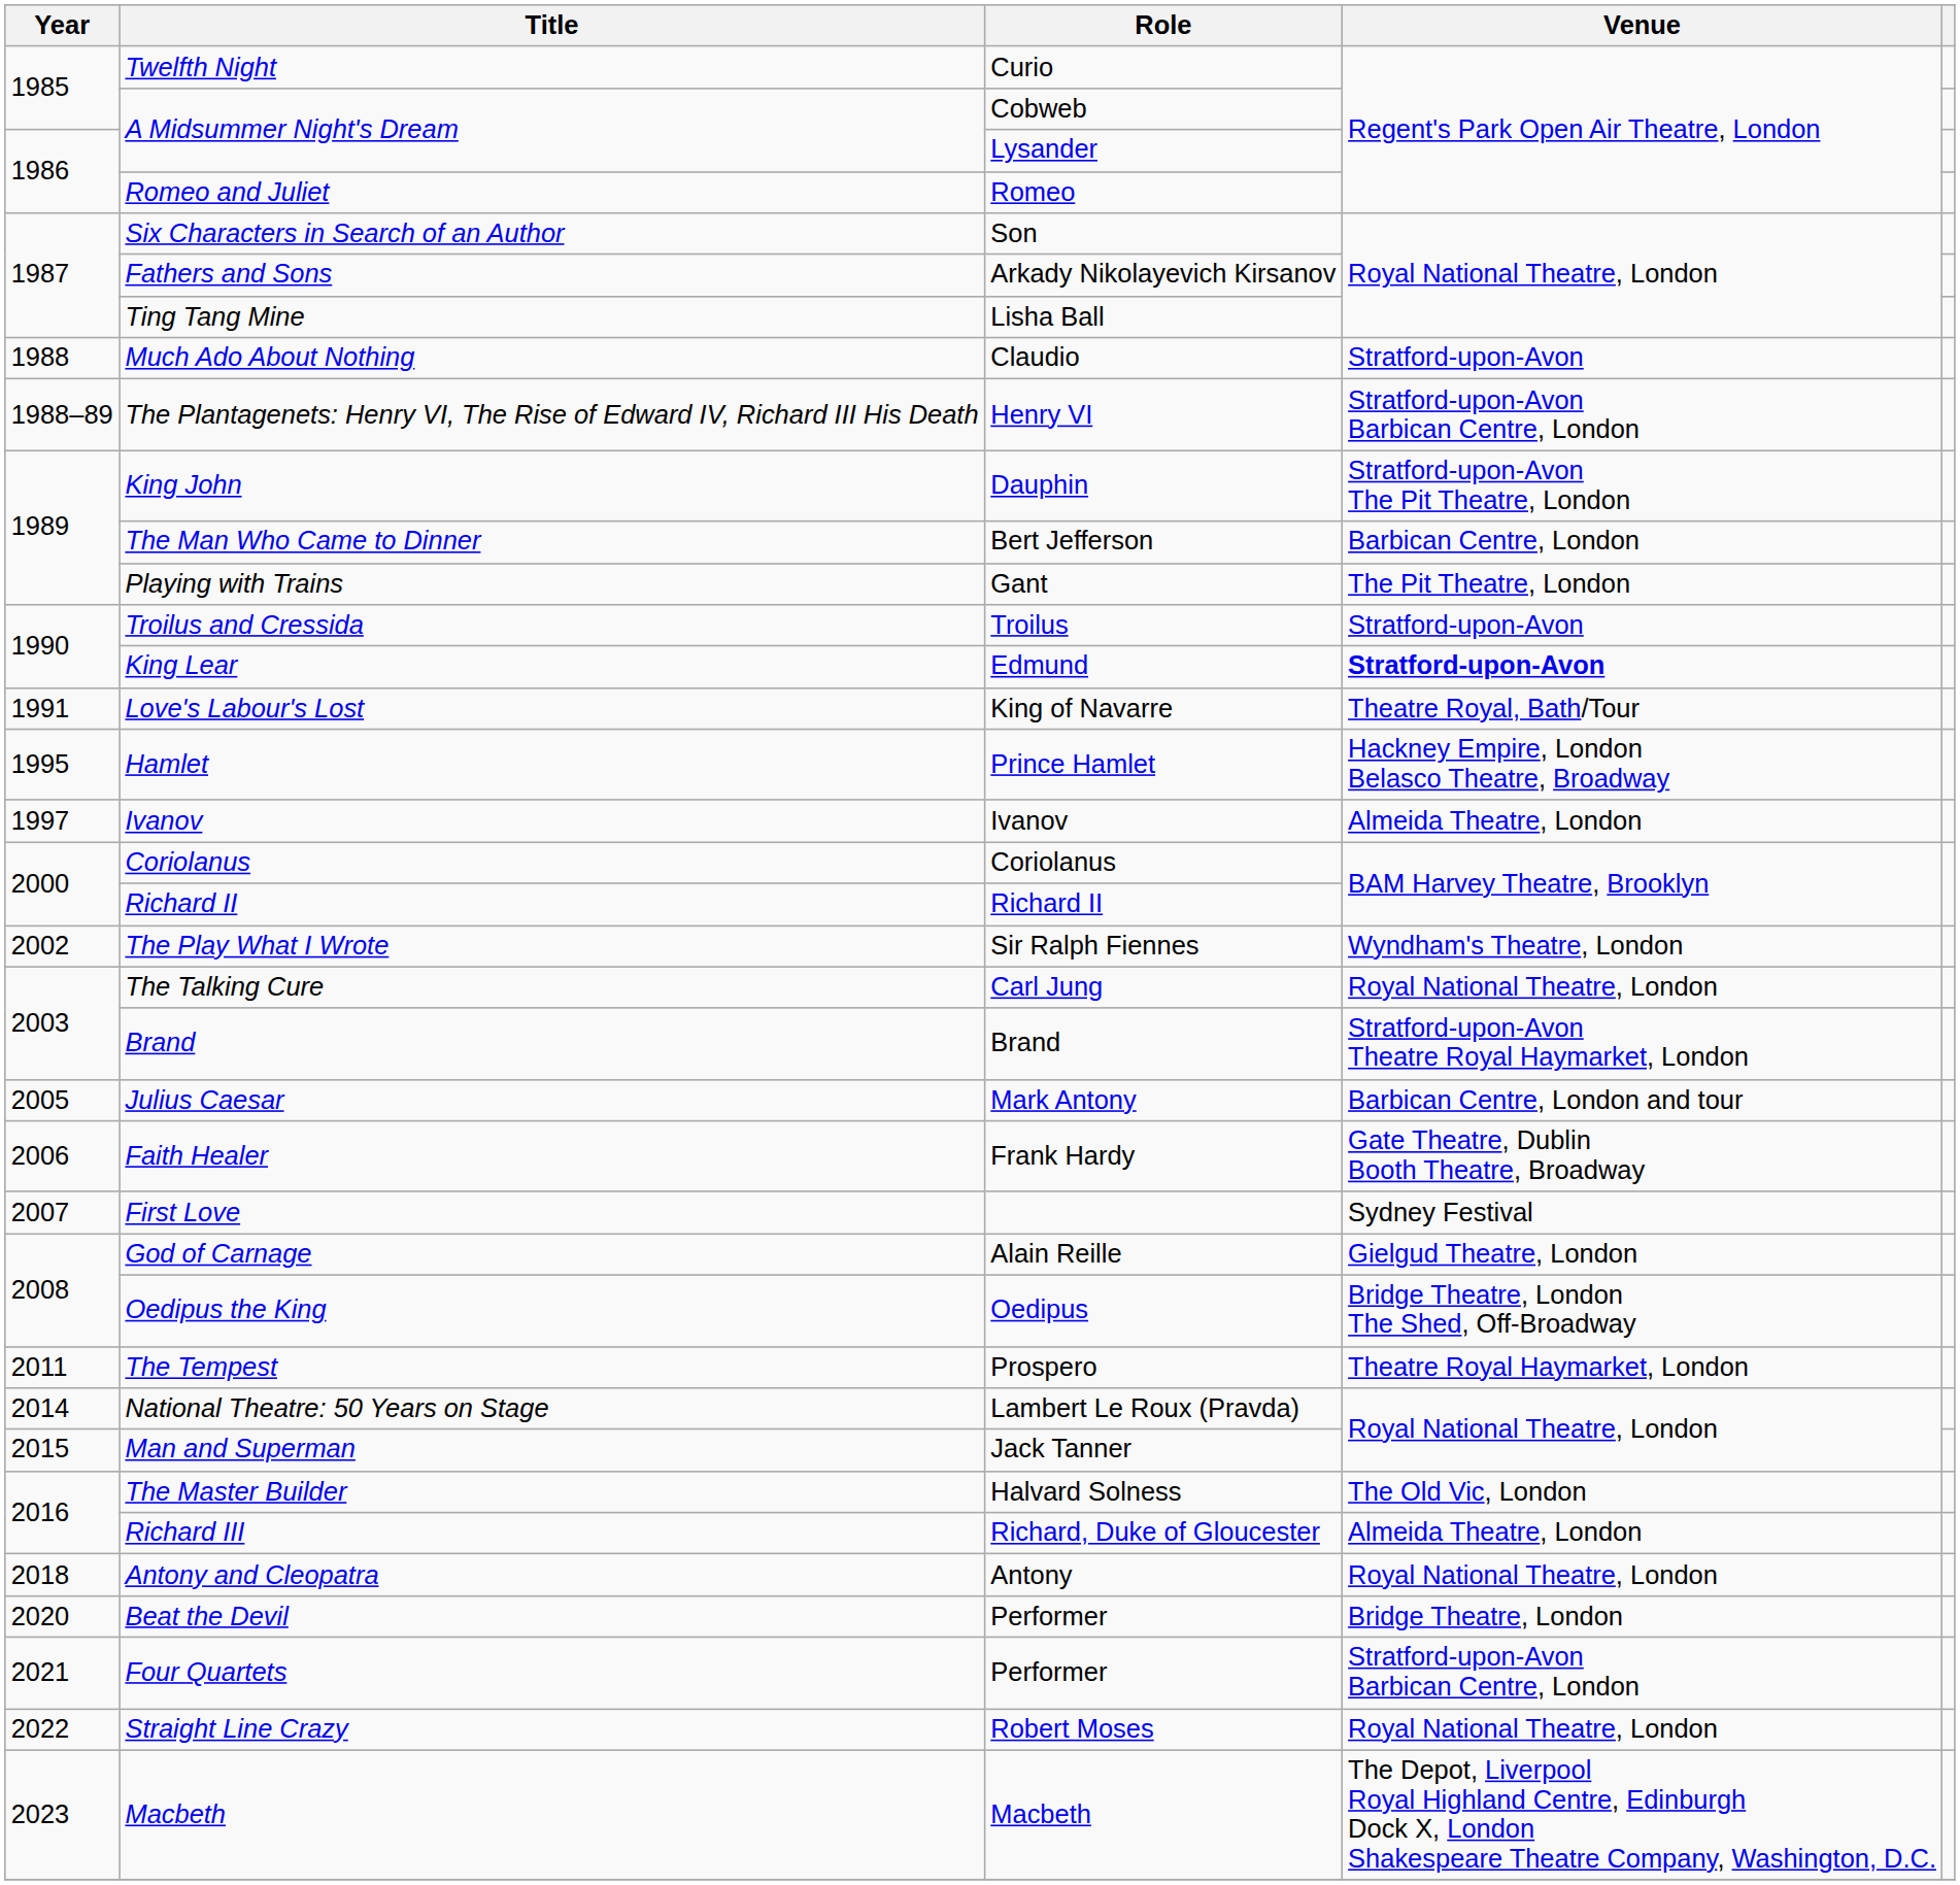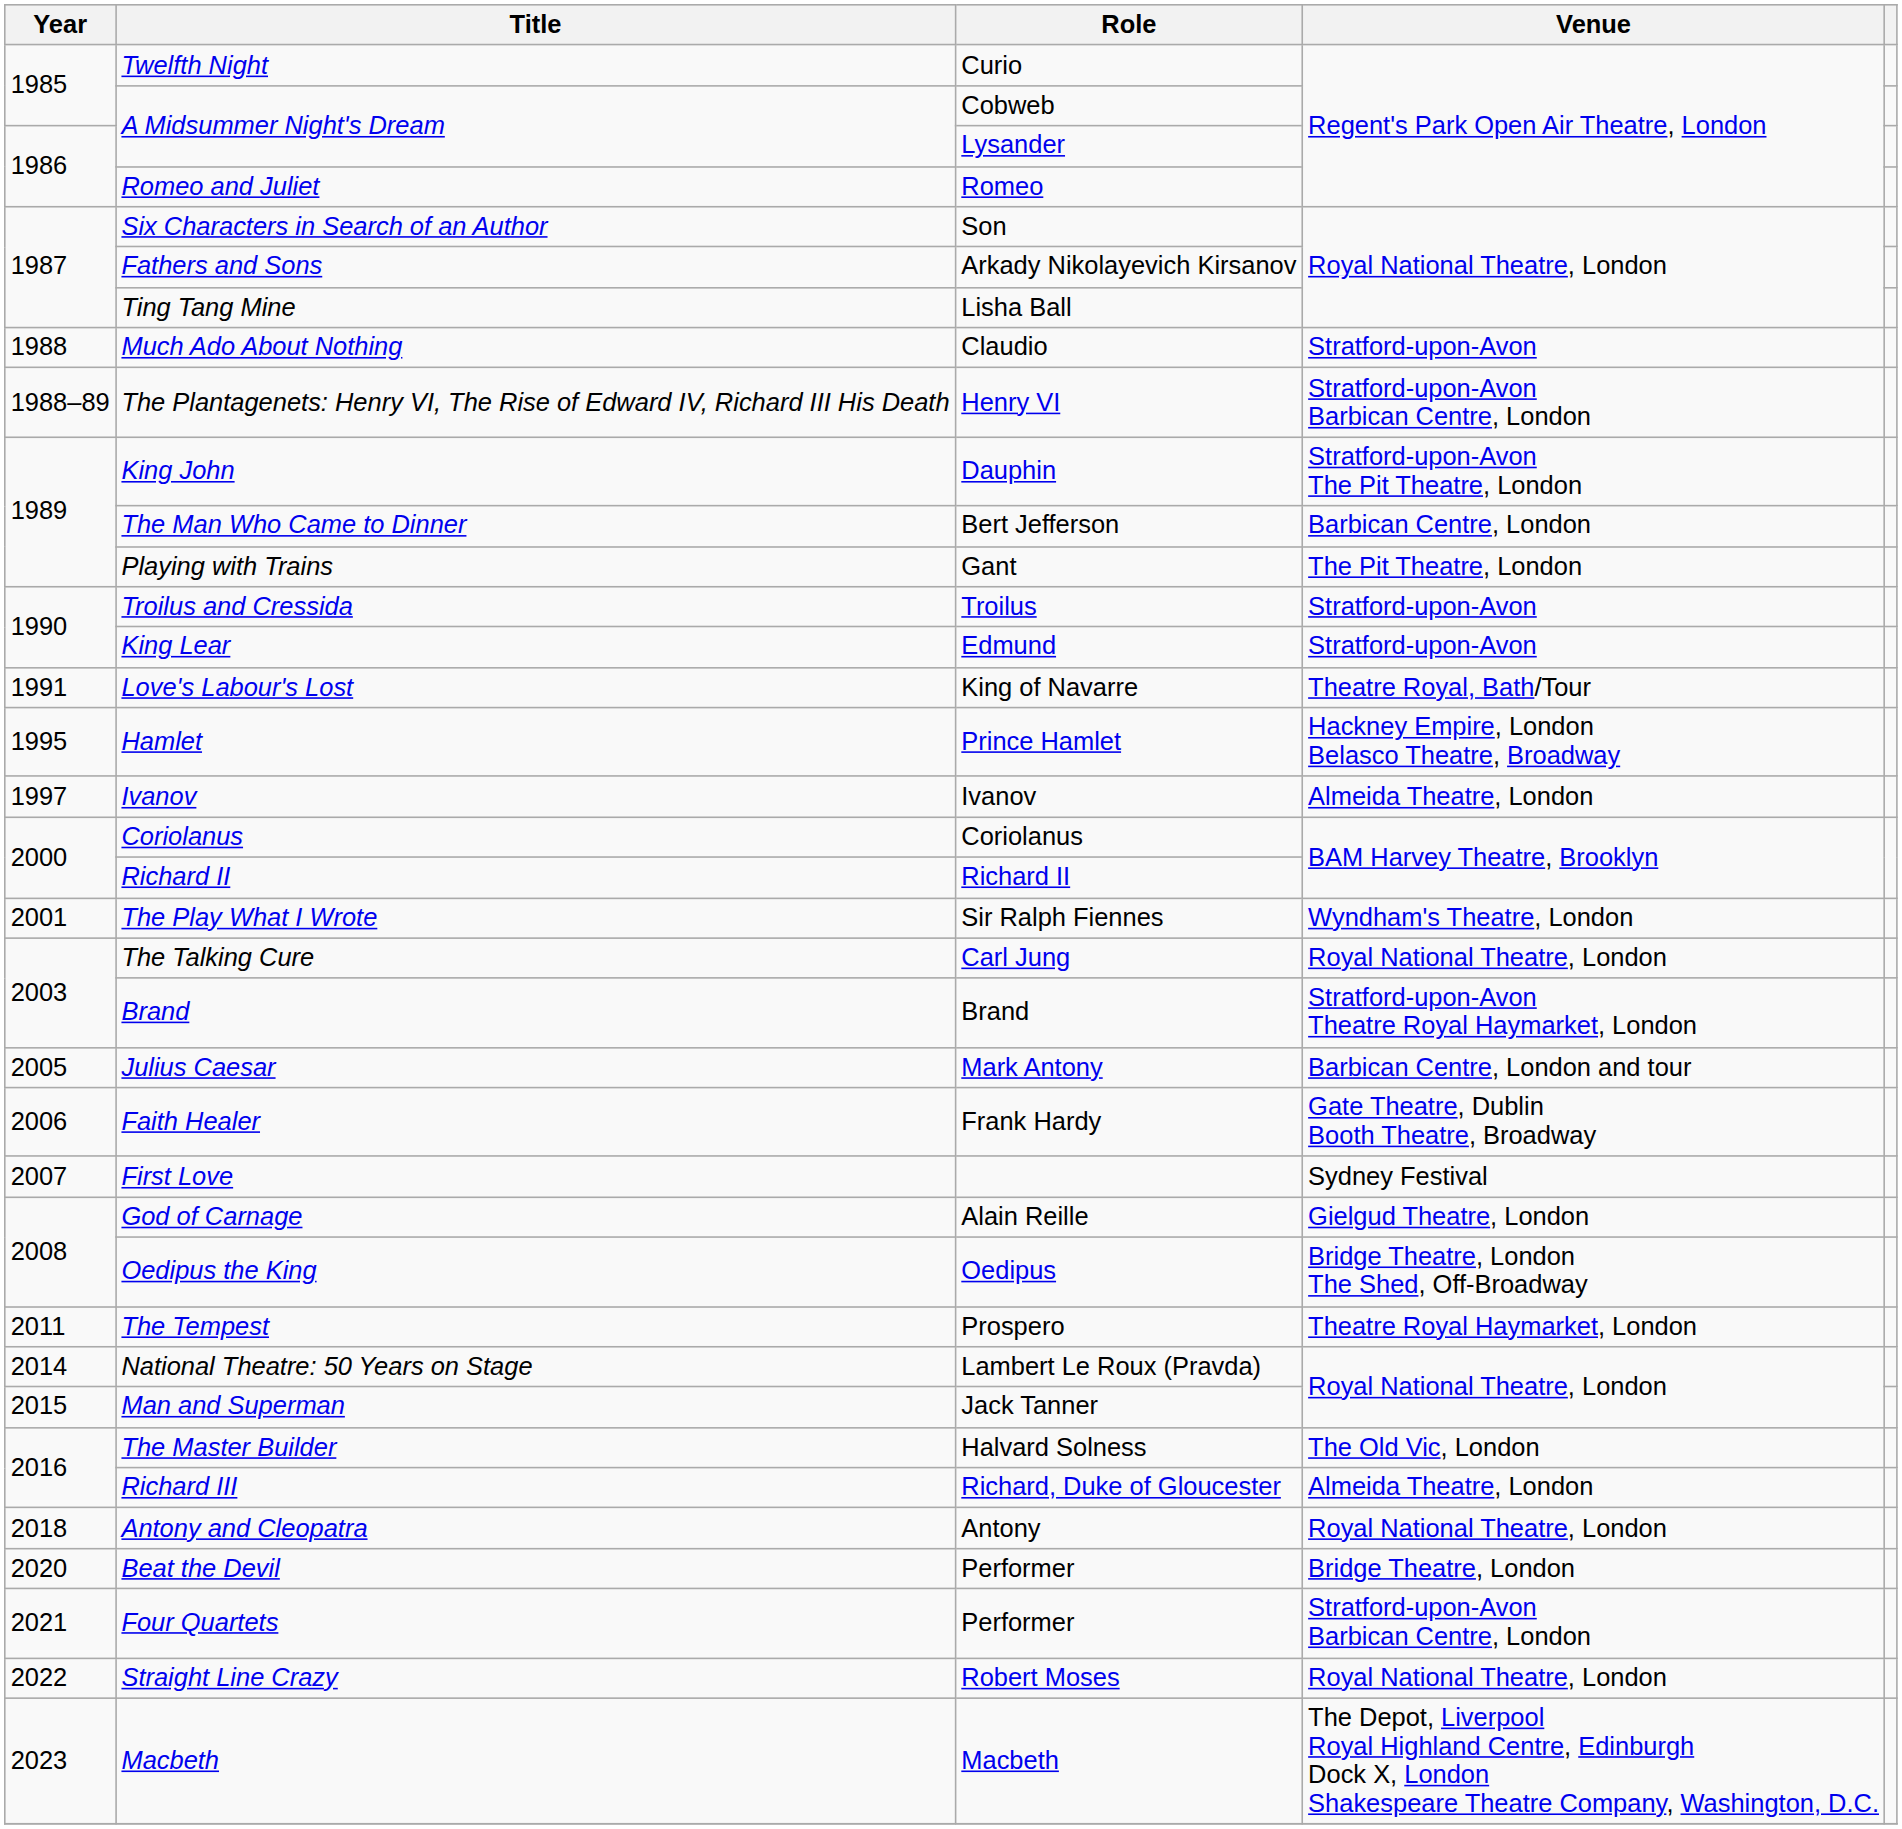King Lear | Venue: bold -> normal
The Play What I Wrote | Year: 2002 -> 2001
